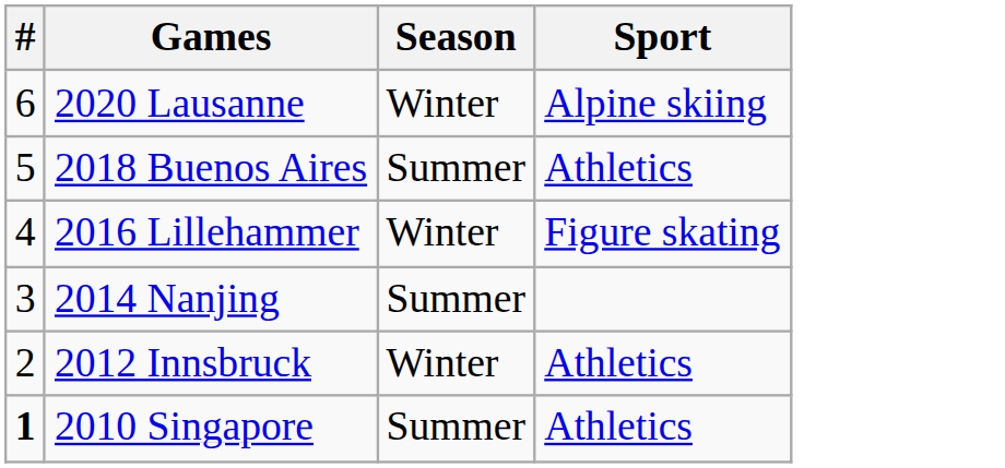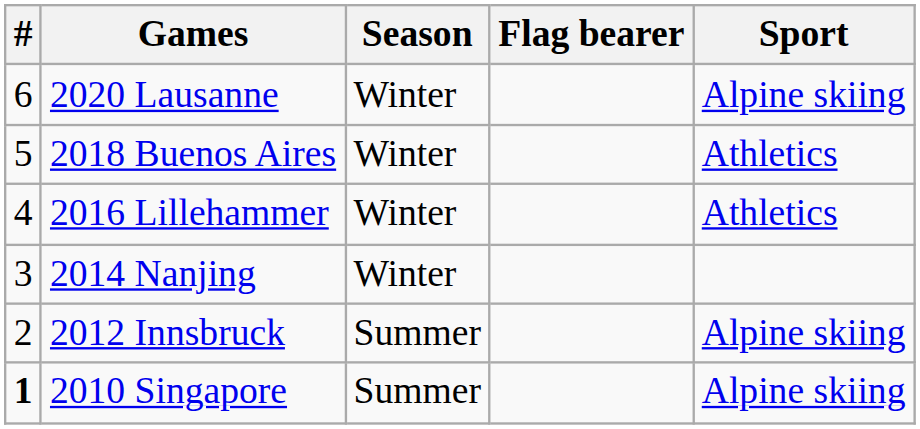+ column: Flag bearer
2018 Buenos Aires | Season: Summer -> Winter
2016 Lillehammer | Sport: Figure skating -> Athletics
2014 Nanjing | Season: Summer -> Winter
2012 Innsbruck | Season: Winter -> Summer
2012 Innsbruck | Sport: Athletics -> Alpine skiing
2010 Singapore | Sport: Athletics -> Alpine skiing
